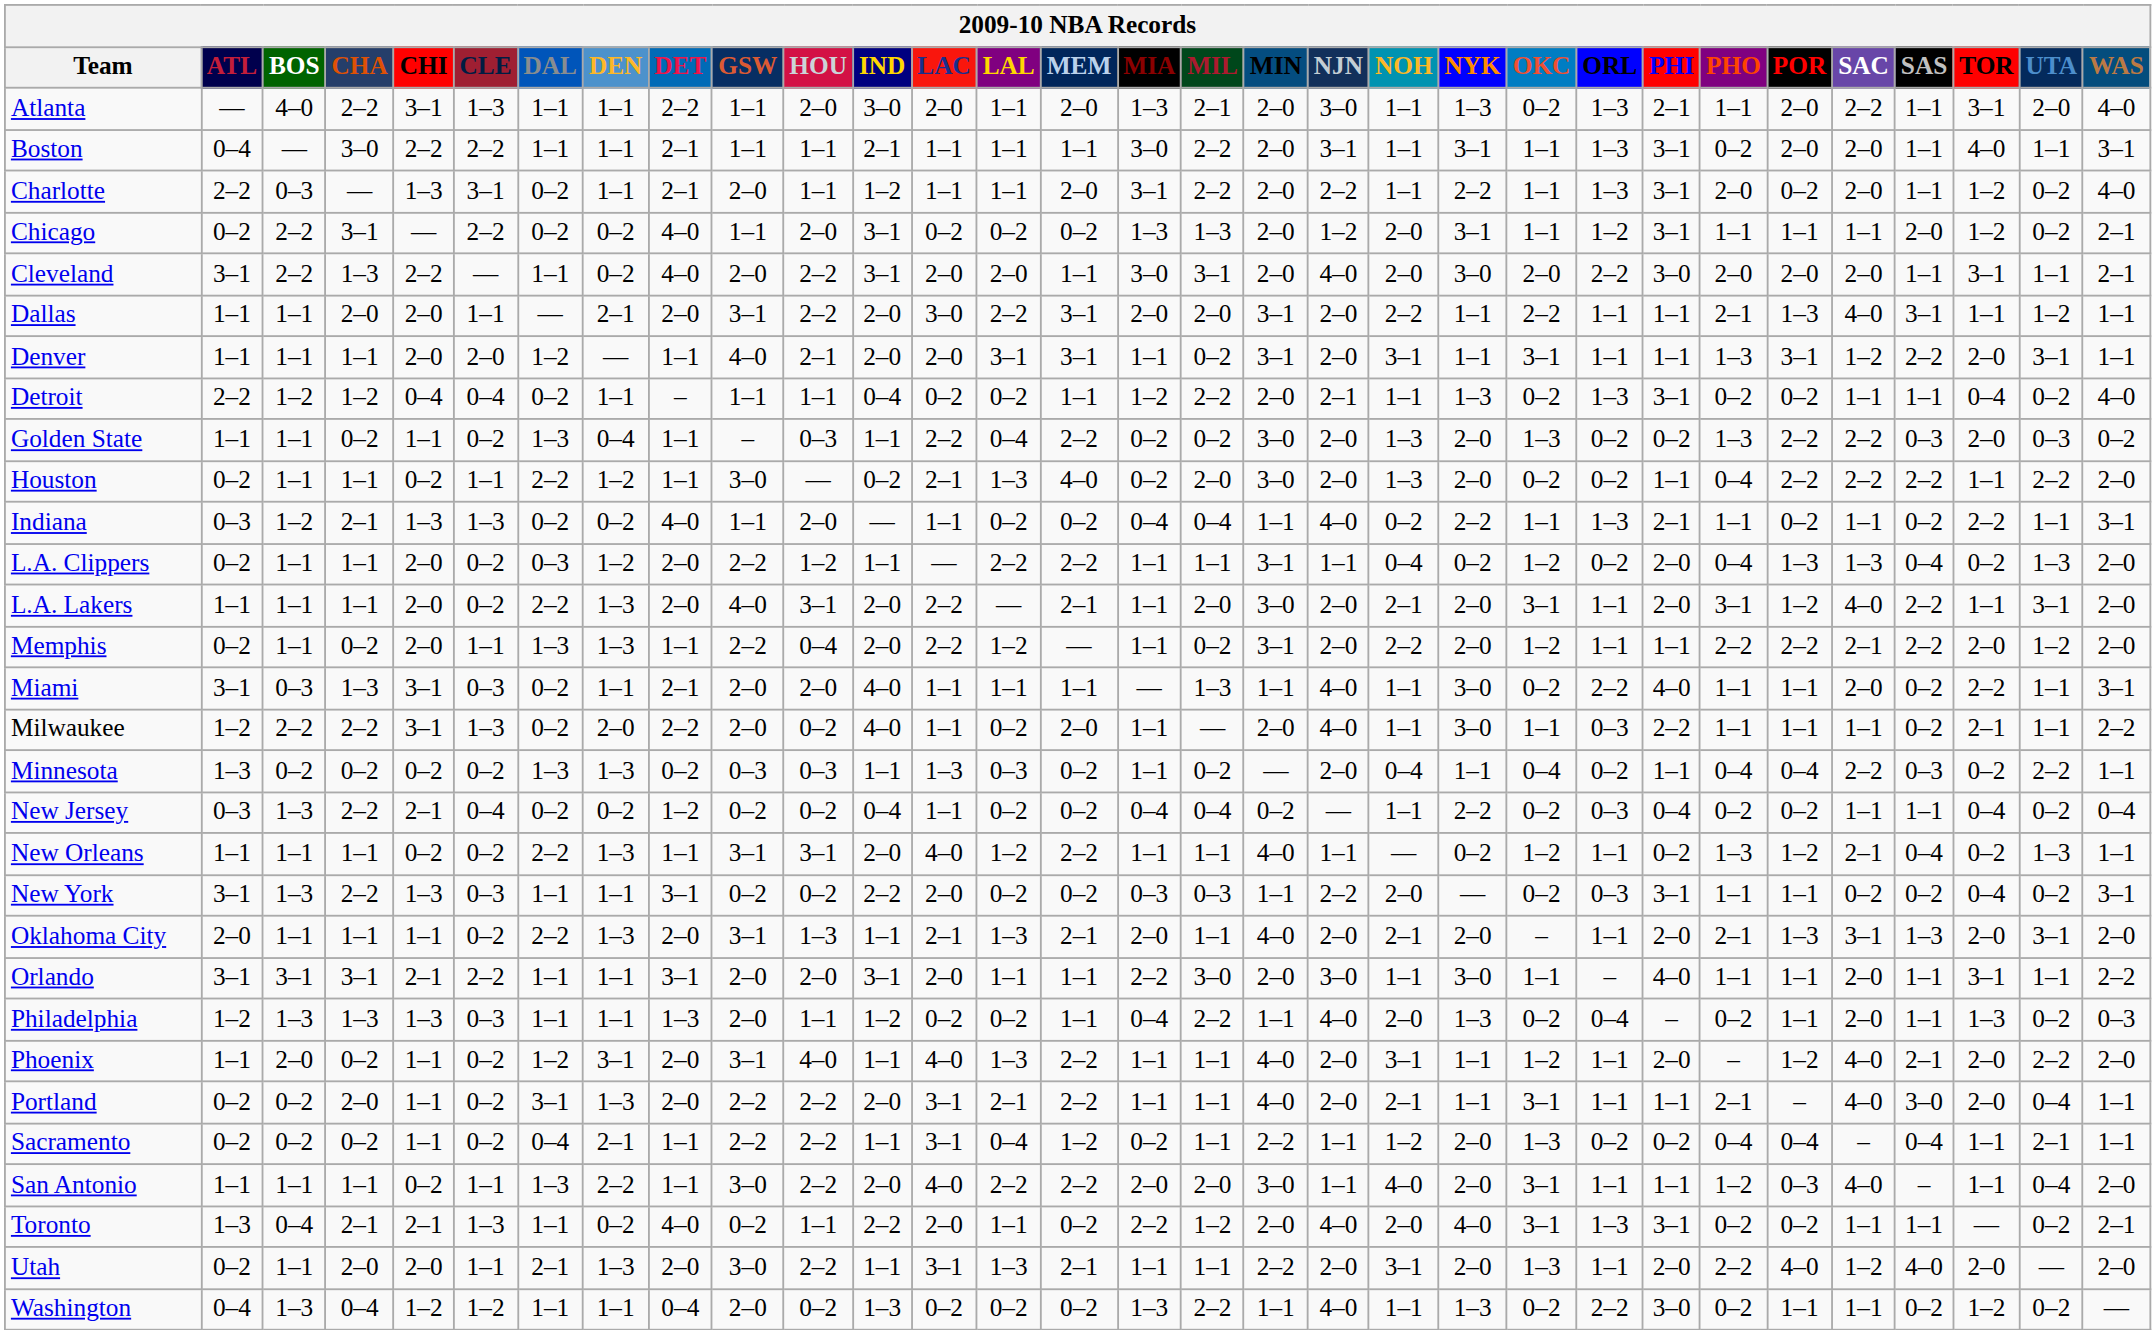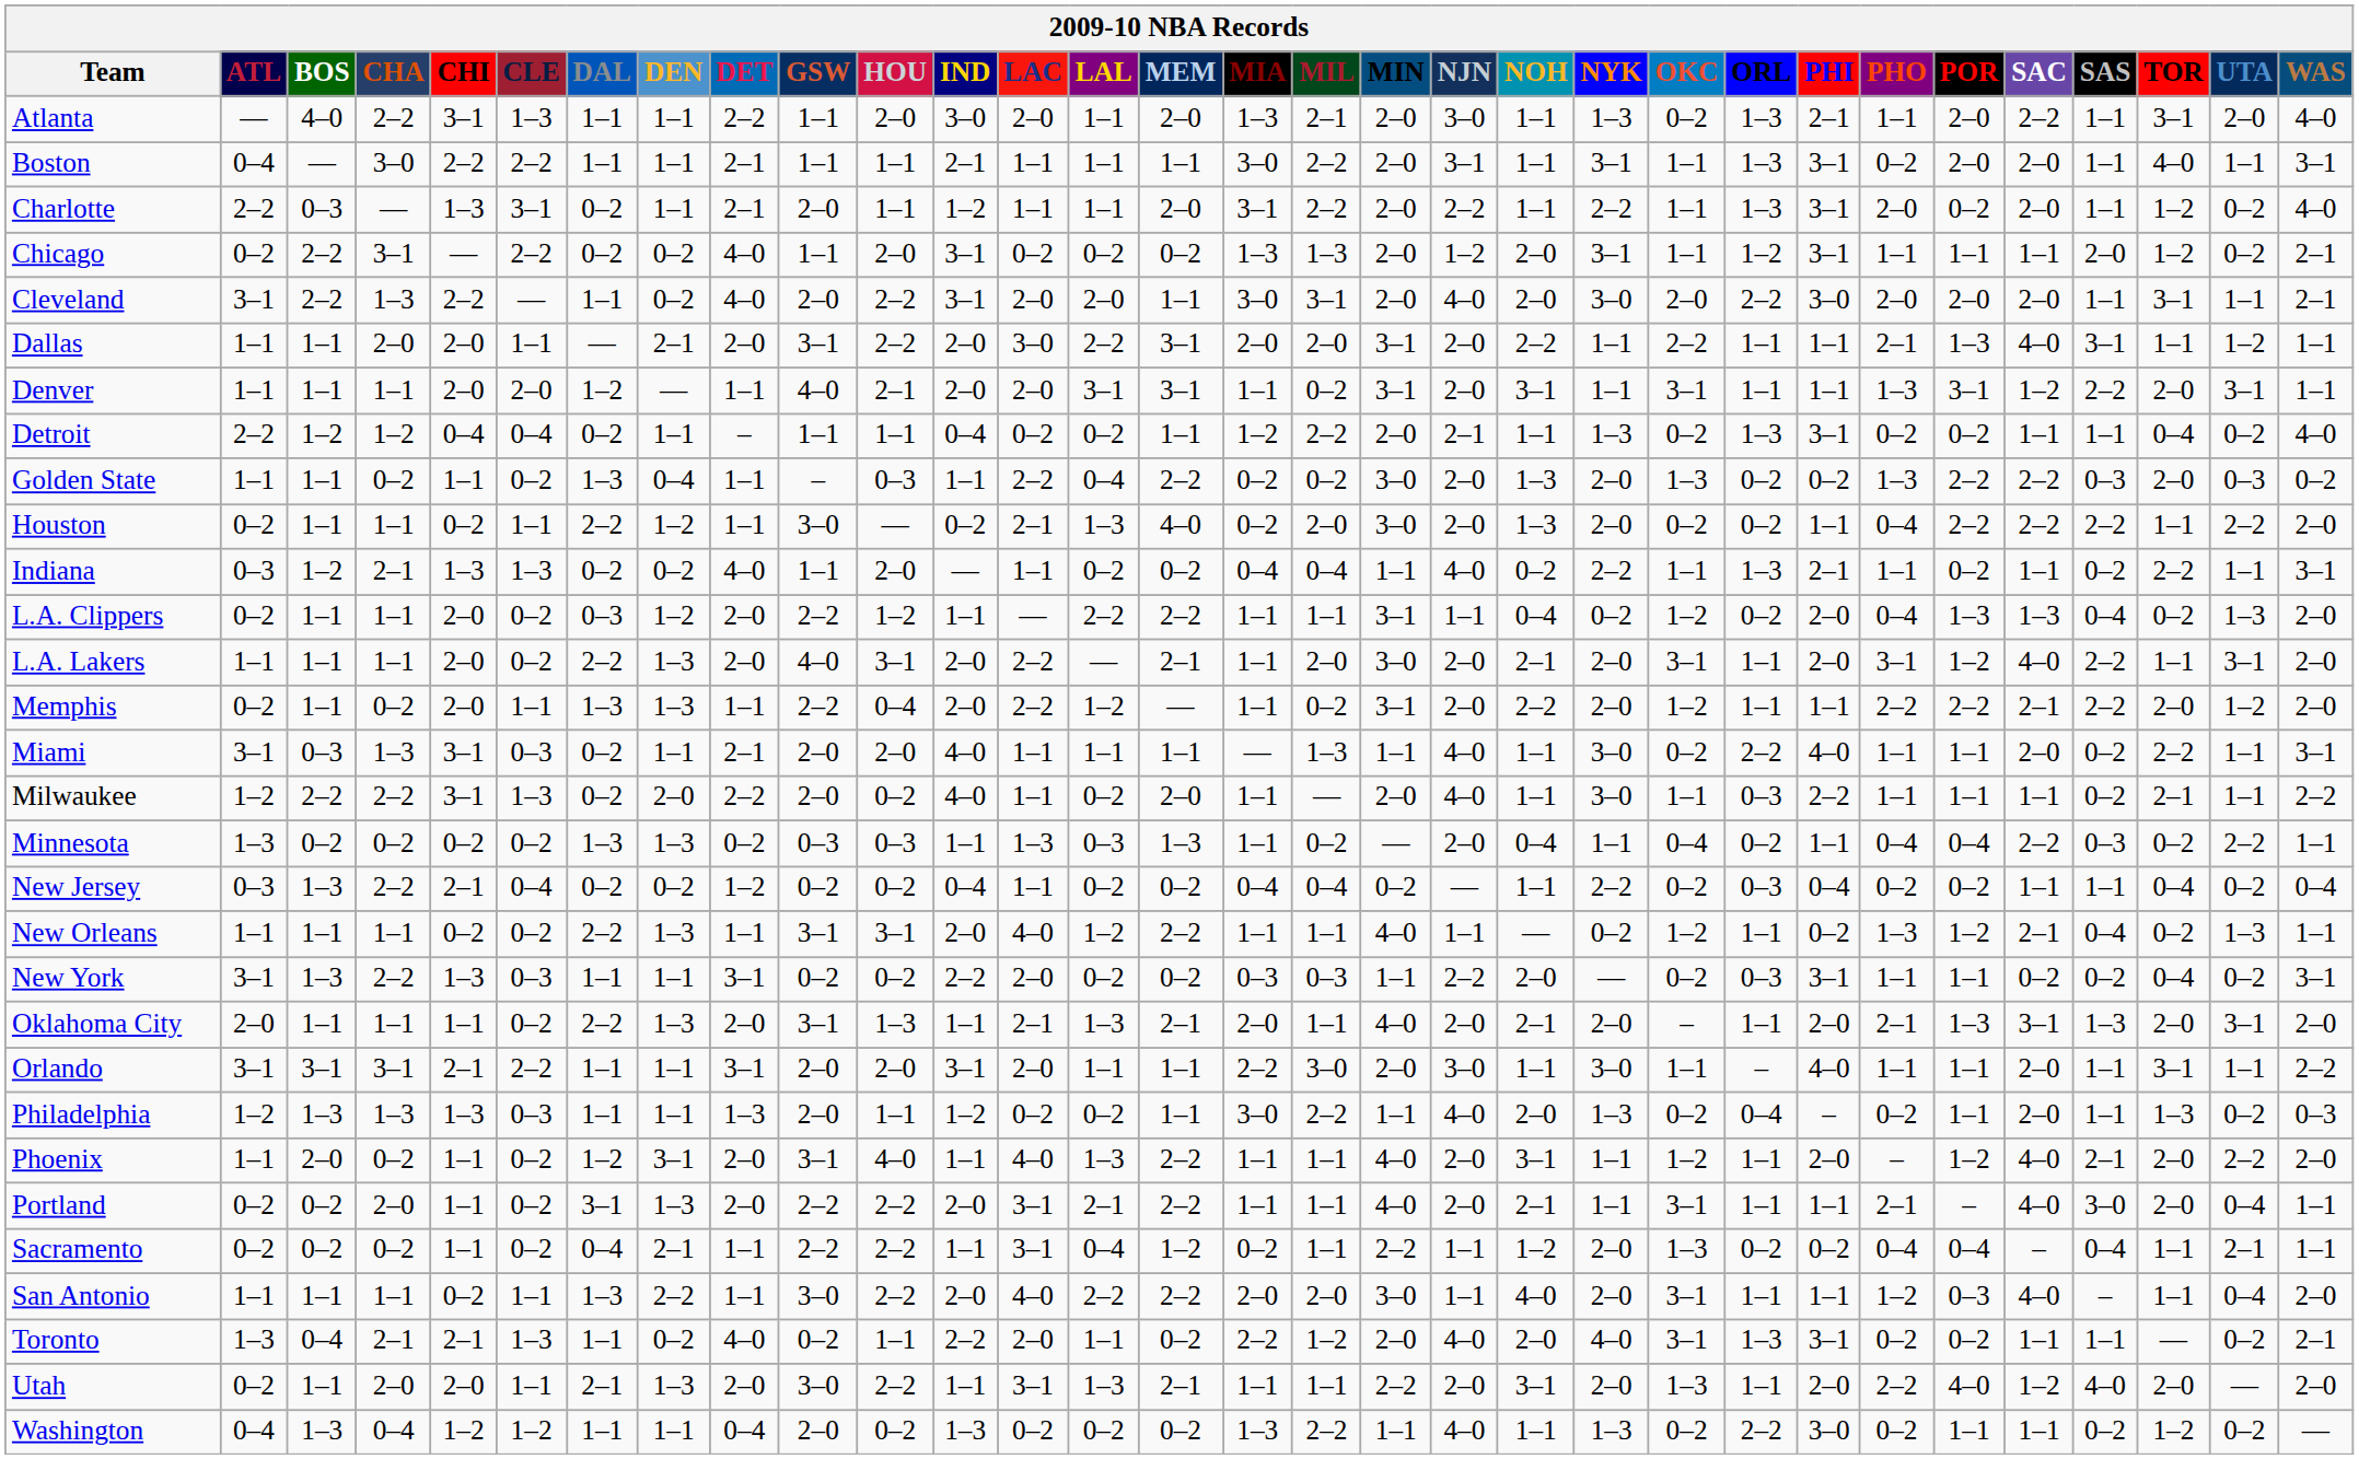Minnesota | MEM: 0–2 -> 1–3
Philadelphia | MIA: 0–4 -> 3–0
